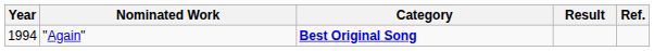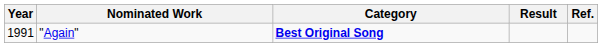"Again" | Year: 1994 -> 1991
